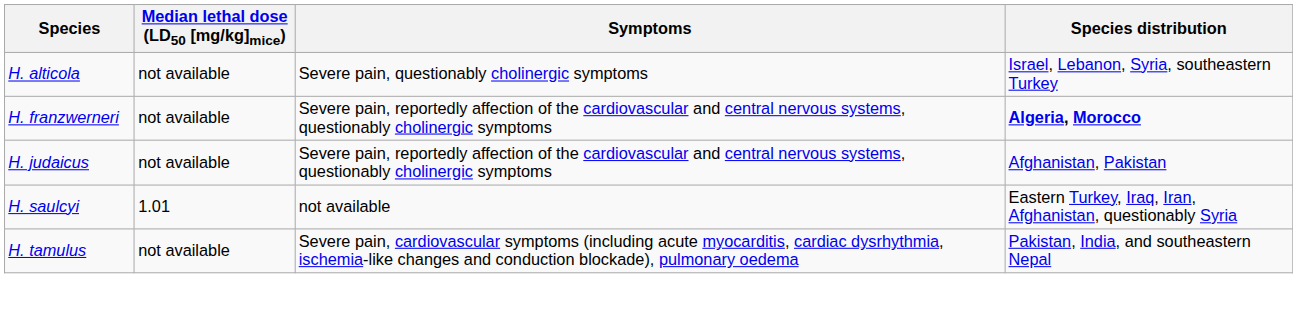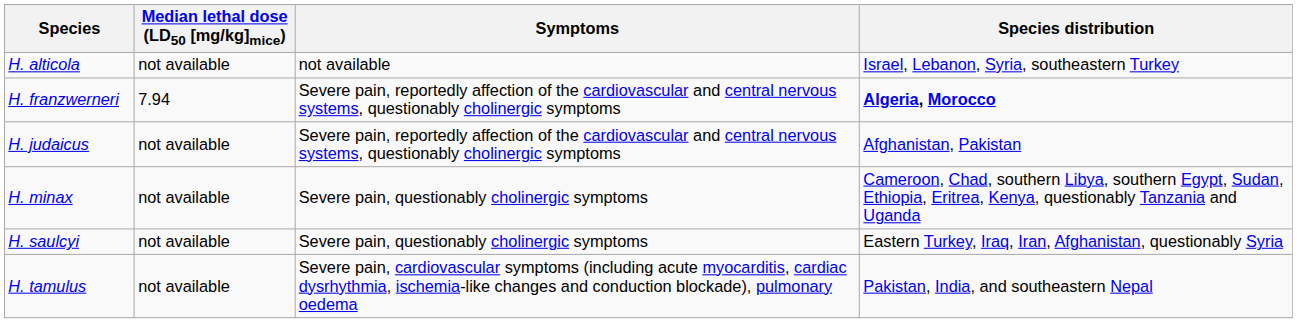H. alticola | Symptoms: Severe pain, questionably cholinergic symptoms -> not available
H. franzwerneri | Median lethal dose (LD50 [mg/kg]mice): not available -> 7.94
+ row: H. minax | not available | Severe pain, questionably cholinergic symptoms | Cameroon, Chad, southern Libya, southern Egypt, Sudan, Ethiopia, Eritrea, Kenya, questionably Tanzania and Uganda
H. saulcyi | Median lethal dose (LD50 [mg/kg]mice): 1.01 -> not available
H. saulcyi | Symptoms: not available -> Severe pain, questionably cholinergic symptoms
